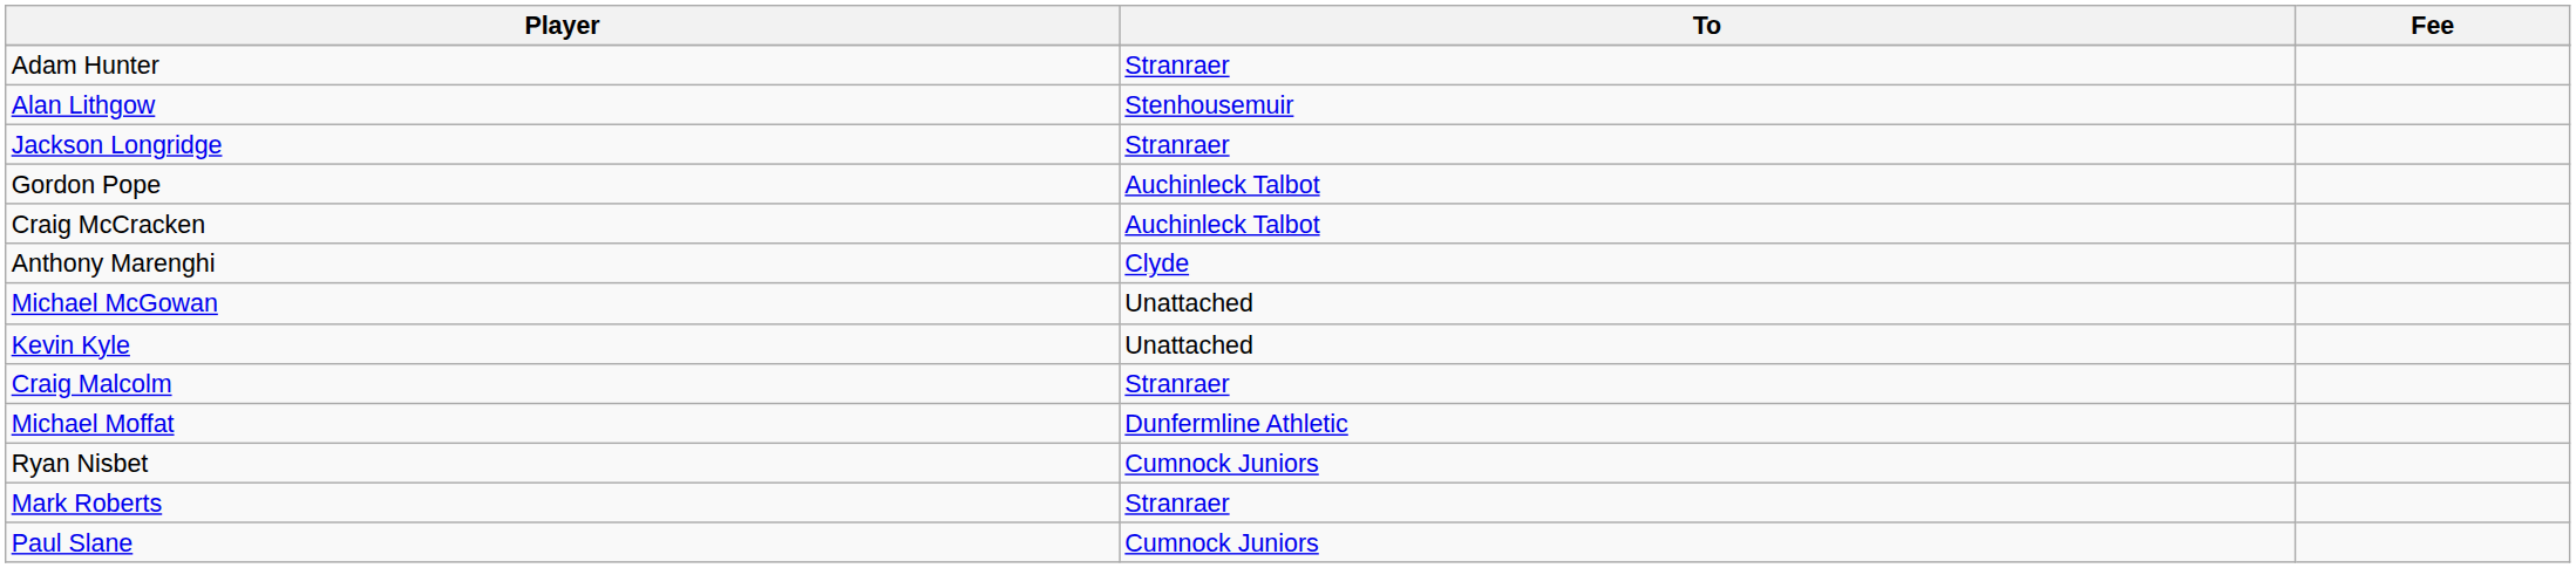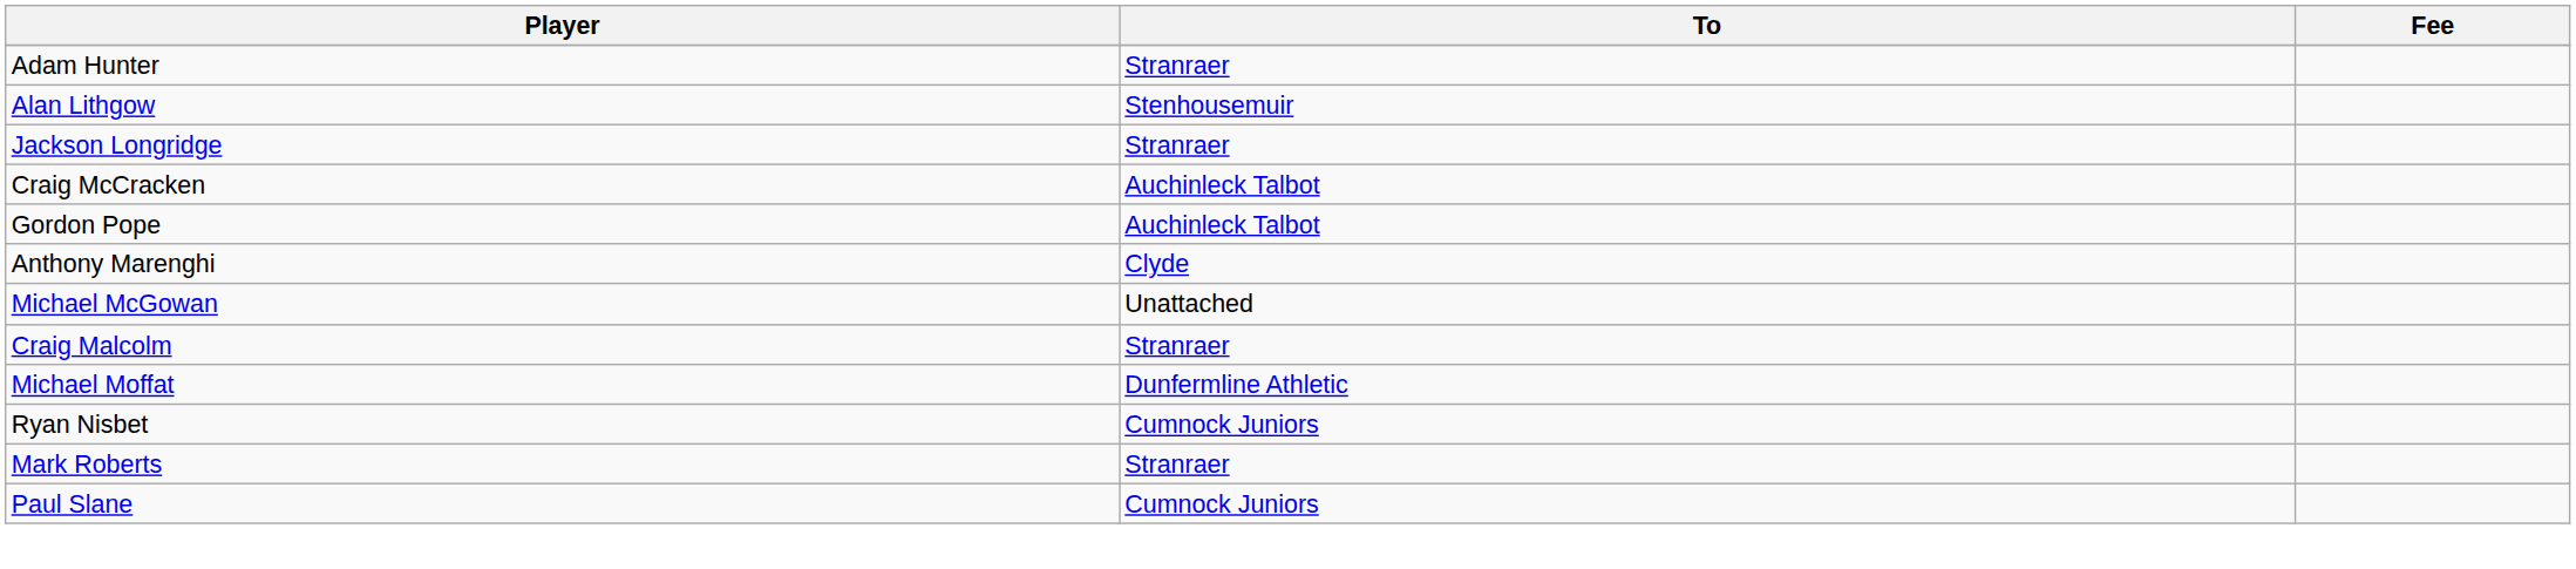rows swapped: Craig McCracken <-> Gordon Pope
- row: Kevin Kyle | Unattached
